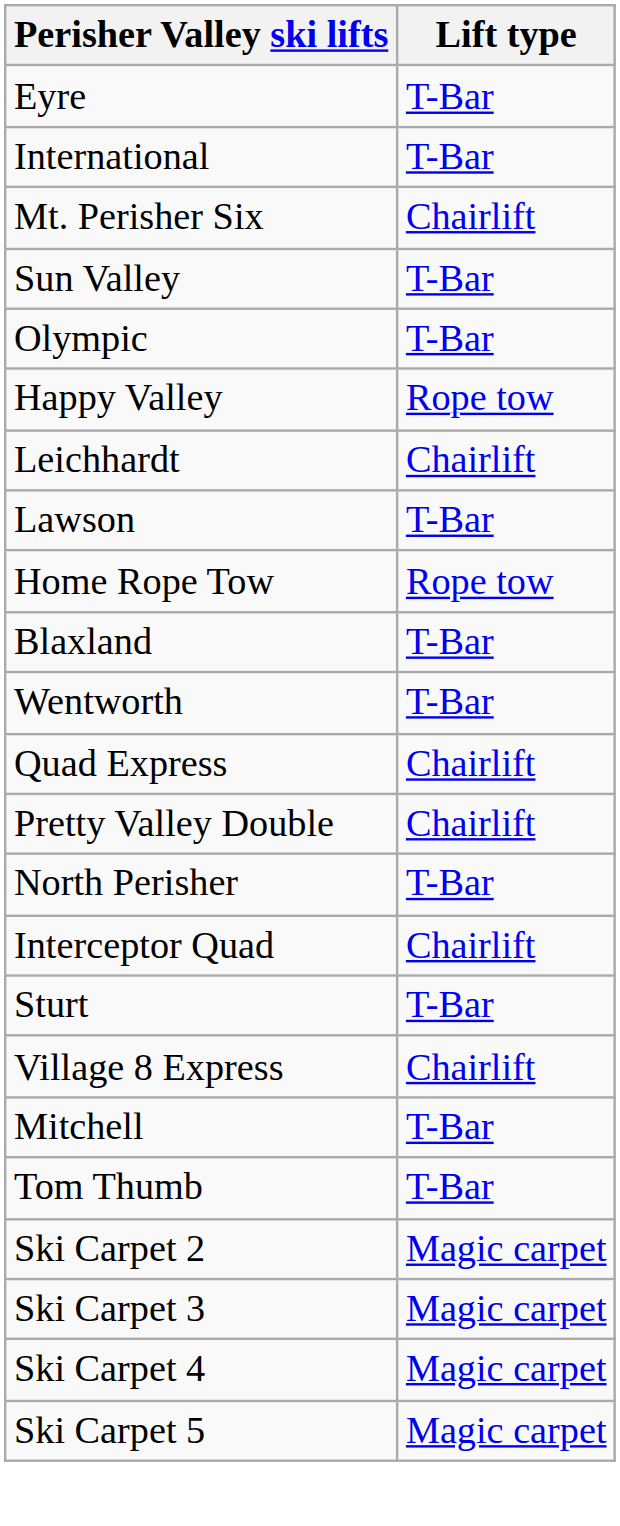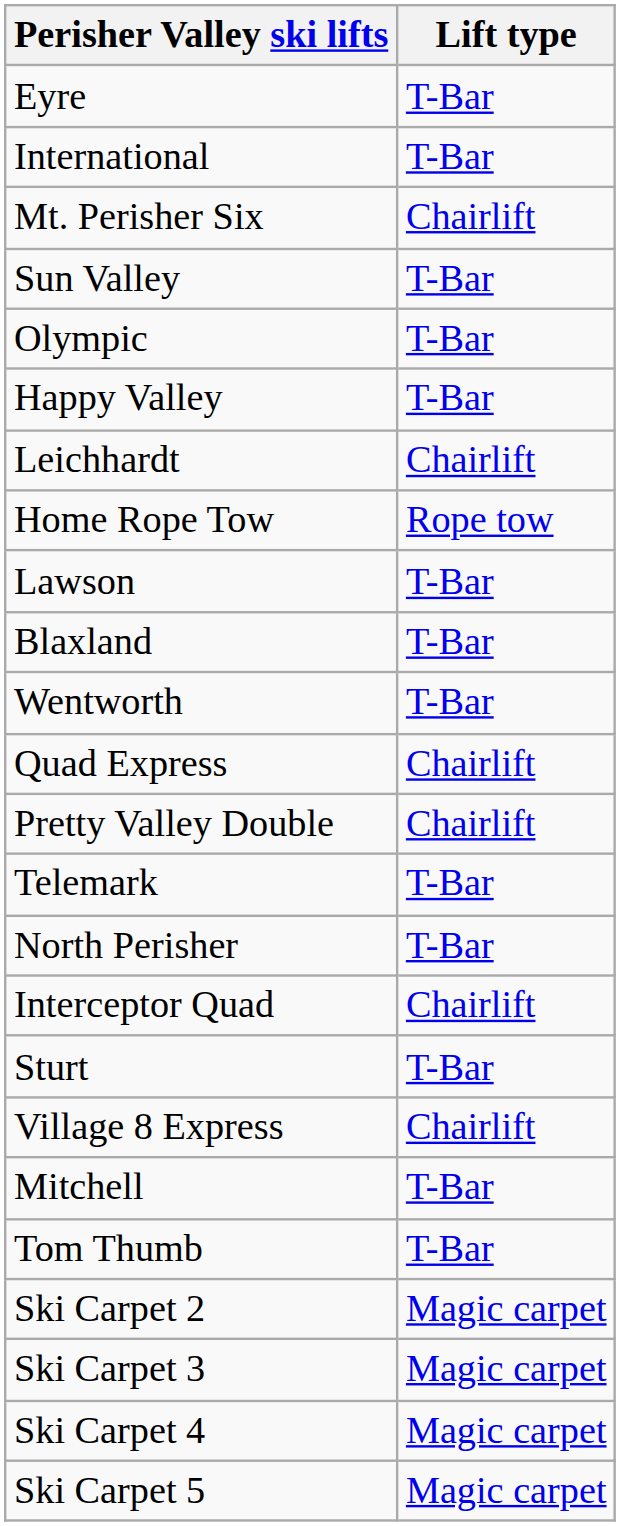Happy Valley | Lift type: Rope tow -> T-Bar
rows swapped: Home Rope Tow <-> Lawson
+ row: Telemark | T-Bar
